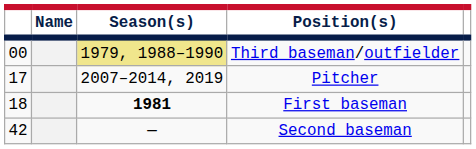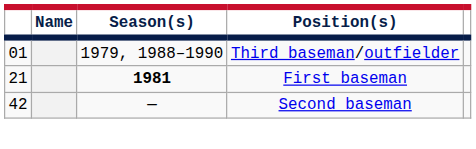Third baseman/outfielder | column 1: 00 -> 01
Third baseman/outfielder | Season(s): khaki background -> no background
- row: 17 | 2007–2014, 2019 | Pitcher
First baseman | column 1: 18 -> 21
